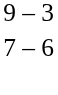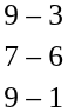+ row: 9 – 1
